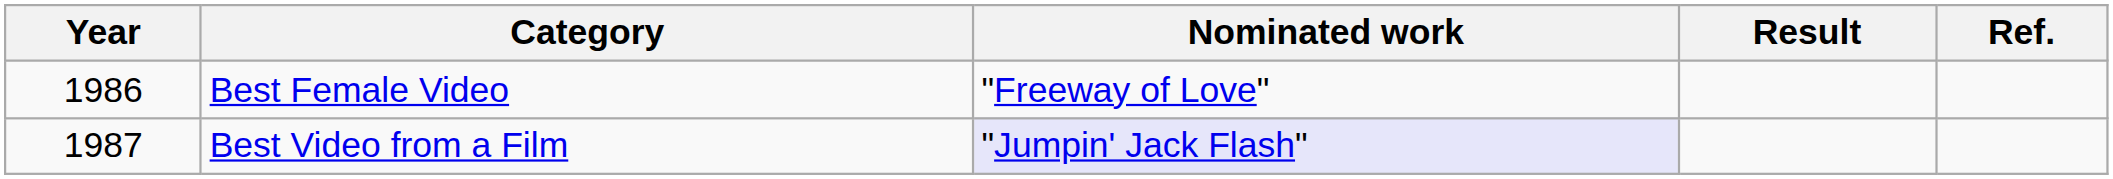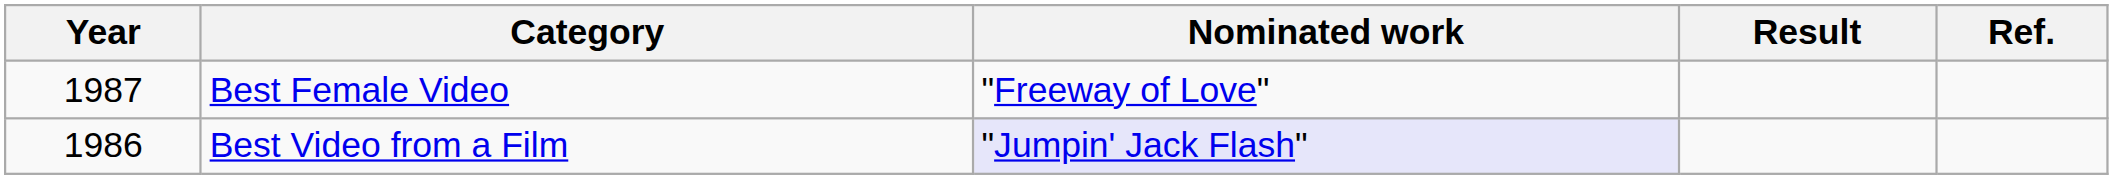Best Female Video | Year: 1986 -> 1987
Best Video from a Film | Year: 1987 -> 1986
